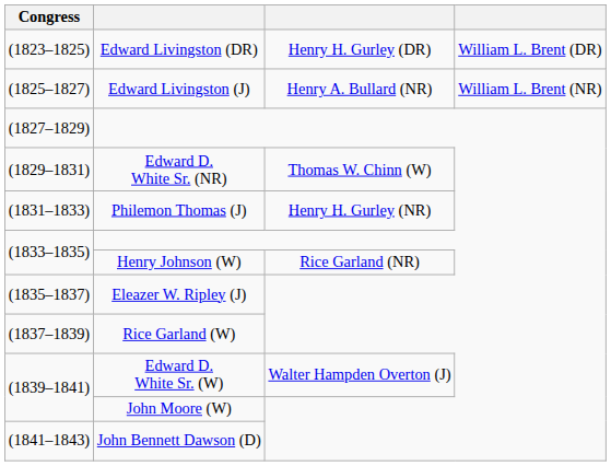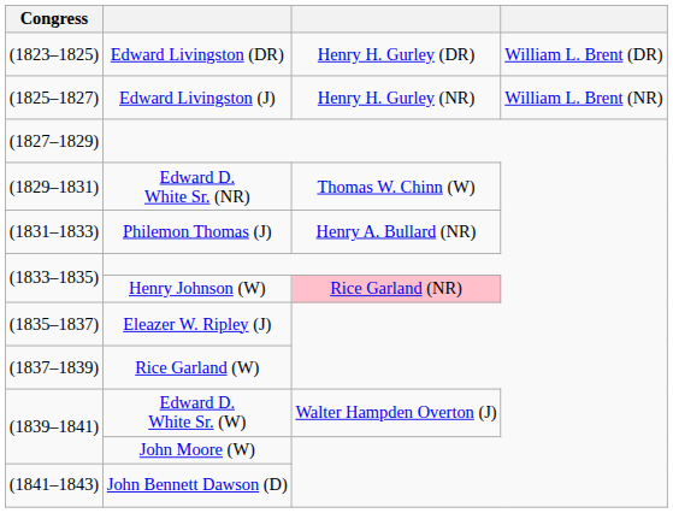Edward Livingston (J) | column 3: Henry A. Bullard (NR) -> Henry H. Gurley (NR)
Philemon Thomas (J) | column 3: Henry H. Gurley (NR) -> Henry A. Bullard (NR)
Henry Johnson (W) | column 3: no background -> pink background
